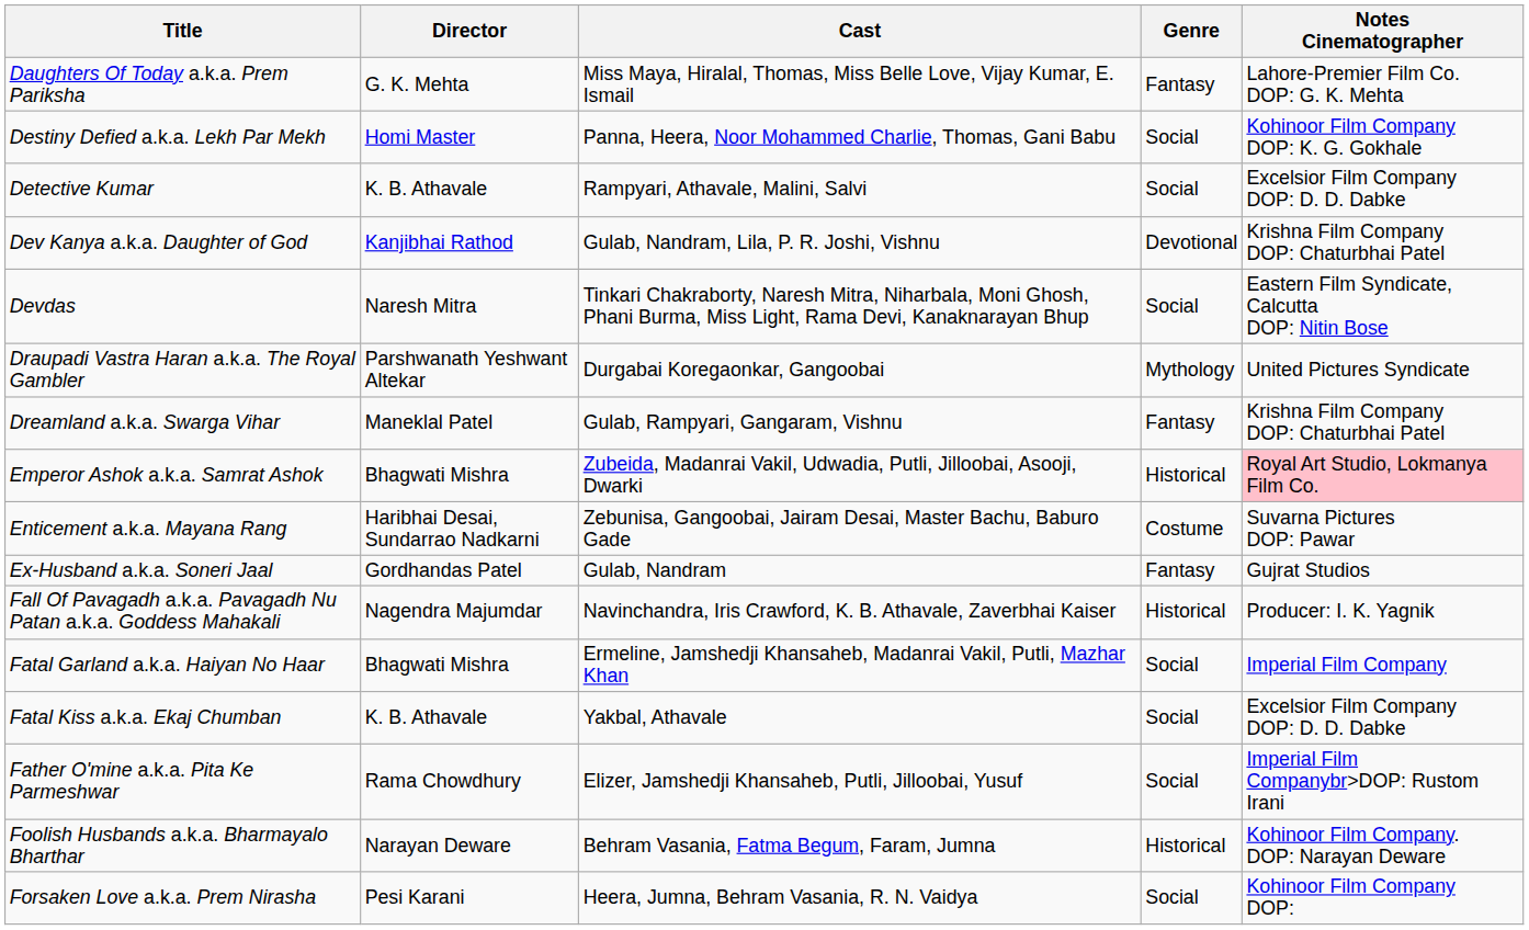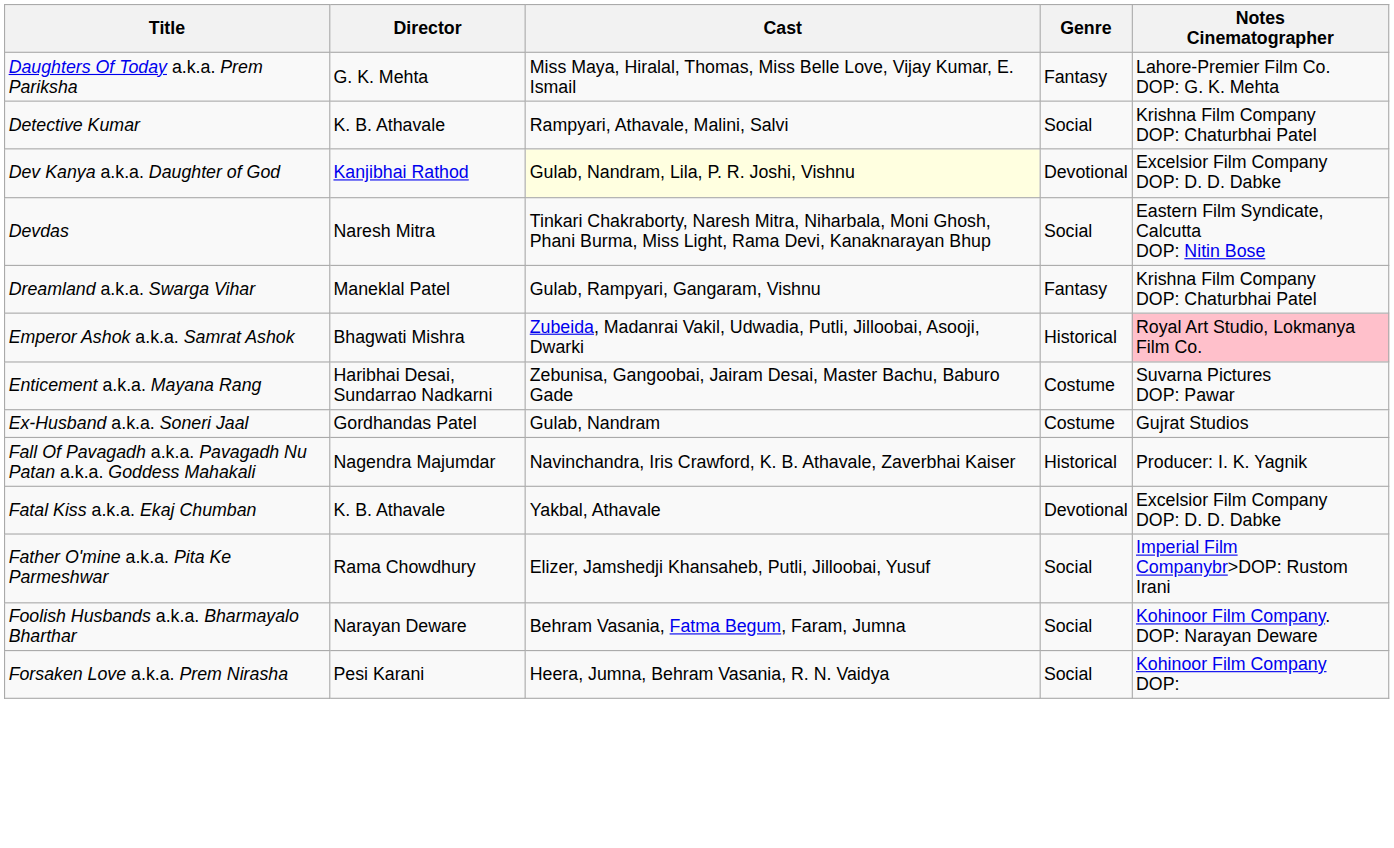- row: Destiny Defied a.k.a. Lekh Par Mekh | Homi Master | Panna, Heera, Noor Mohammed Charlie, Thomas, Gani Babu | Social | Kohinoor Film Company DOP: K. G. Gokhale
Detective Kumar | Notes Cinematographer: Excelsior Film Company DOP: D. D. Dabke -> Krishna Film Company DOP: Chaturbhai Patel
Dev Kanya a.k.a. Daughter of God | Cast: no background -> lightyellow background
Dev Kanya a.k.a. Daughter of God | Notes Cinematographer: Krishna Film Company DOP: Chaturbhai Patel -> Excelsior Film Company DOP: D. D. Dabke
- row: Draupadi Vastra Haran a.k.a. The Royal Gambler | Parshwanath Yeshwant Altekar | Durgabai Koregaonkar, Gangoobai | Mythology | United Pictures Syndicate
Ex-Husband a.k.a. Soneri Jaal | Genre: Fantasy -> Costume
- row: Fatal Garland a.k.a. Haiyan No Haar | Bhagwati Mishra | Ermeline, Jamshedji Khansaheb, Madanrai Vakil, Putli, Mazhar Khan | Social | Imperial Film Company
Fatal Kiss a.k.a. Ekaj Chumban | Genre: Social -> Devotional
Foolish Husbands a.k.a. Bharmayalo Bharthar | Genre: Historical -> Social
